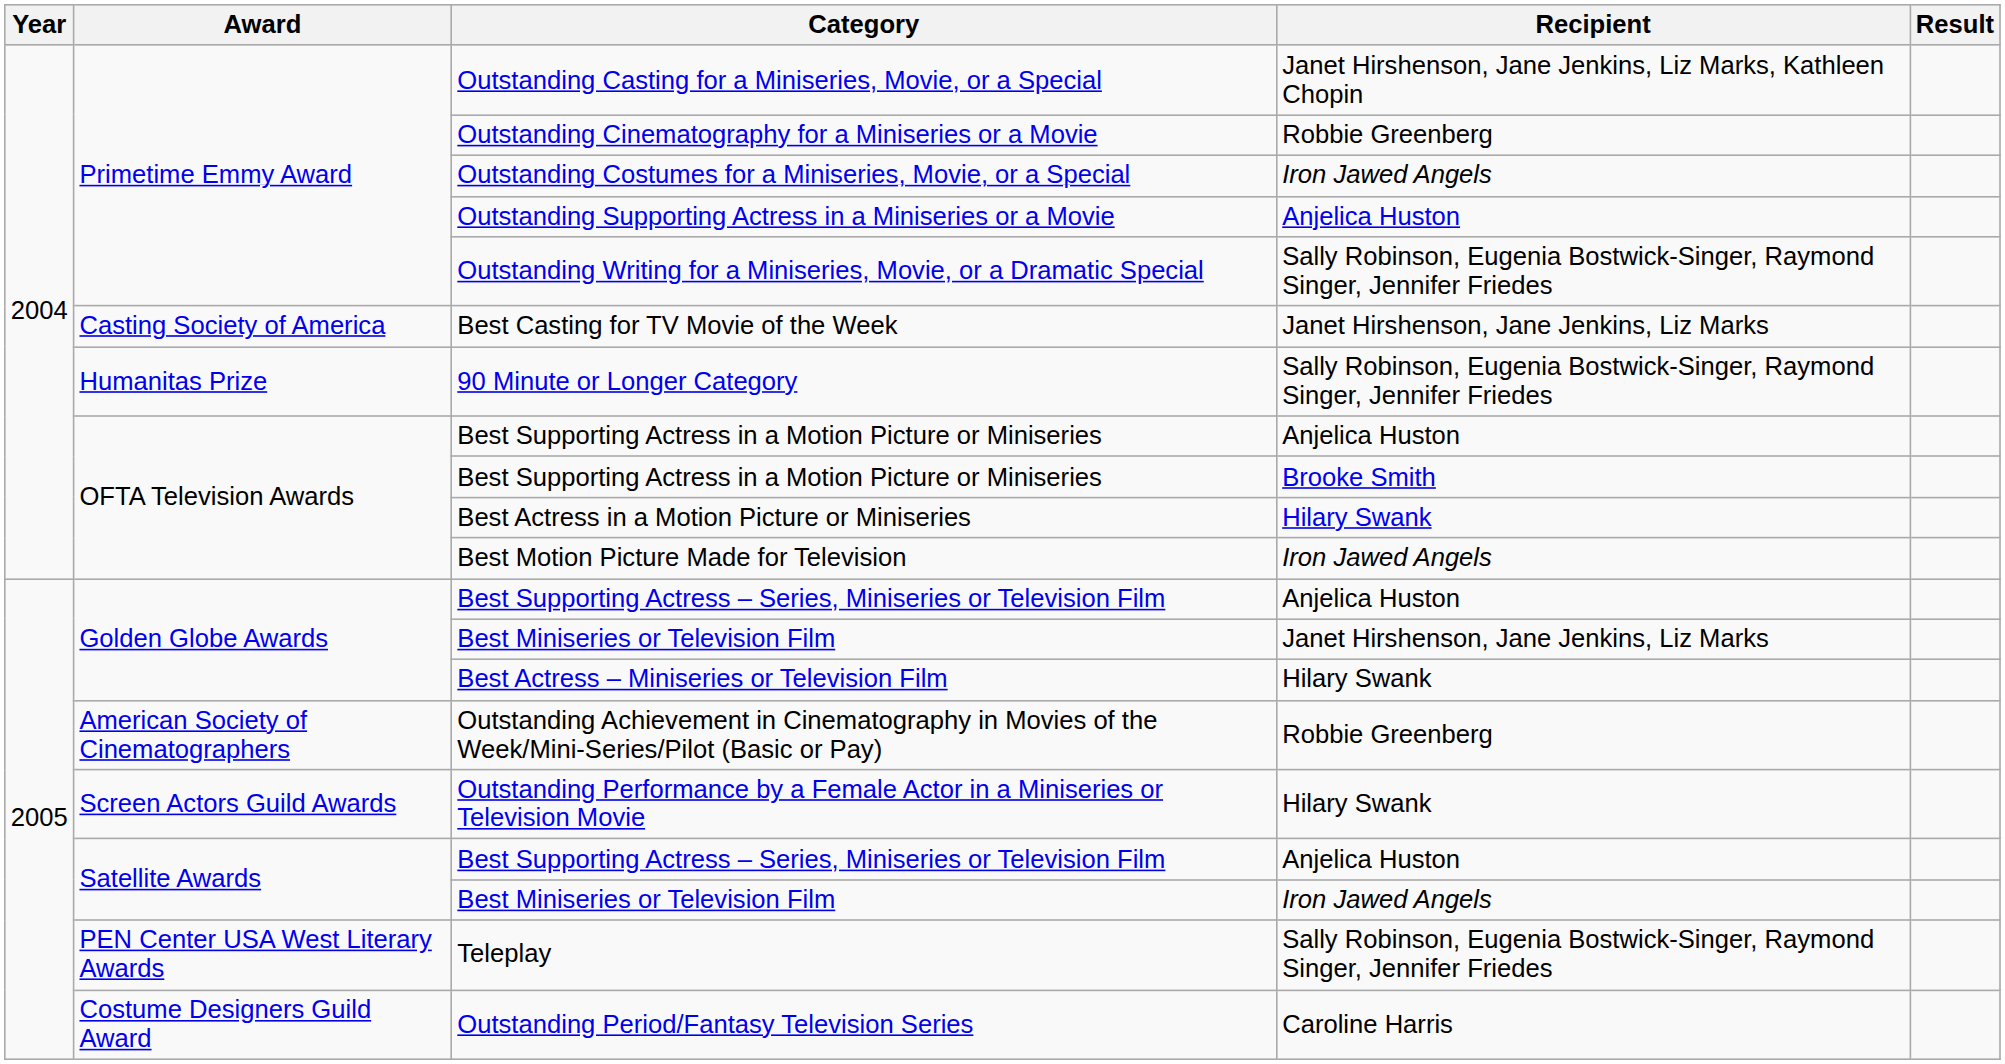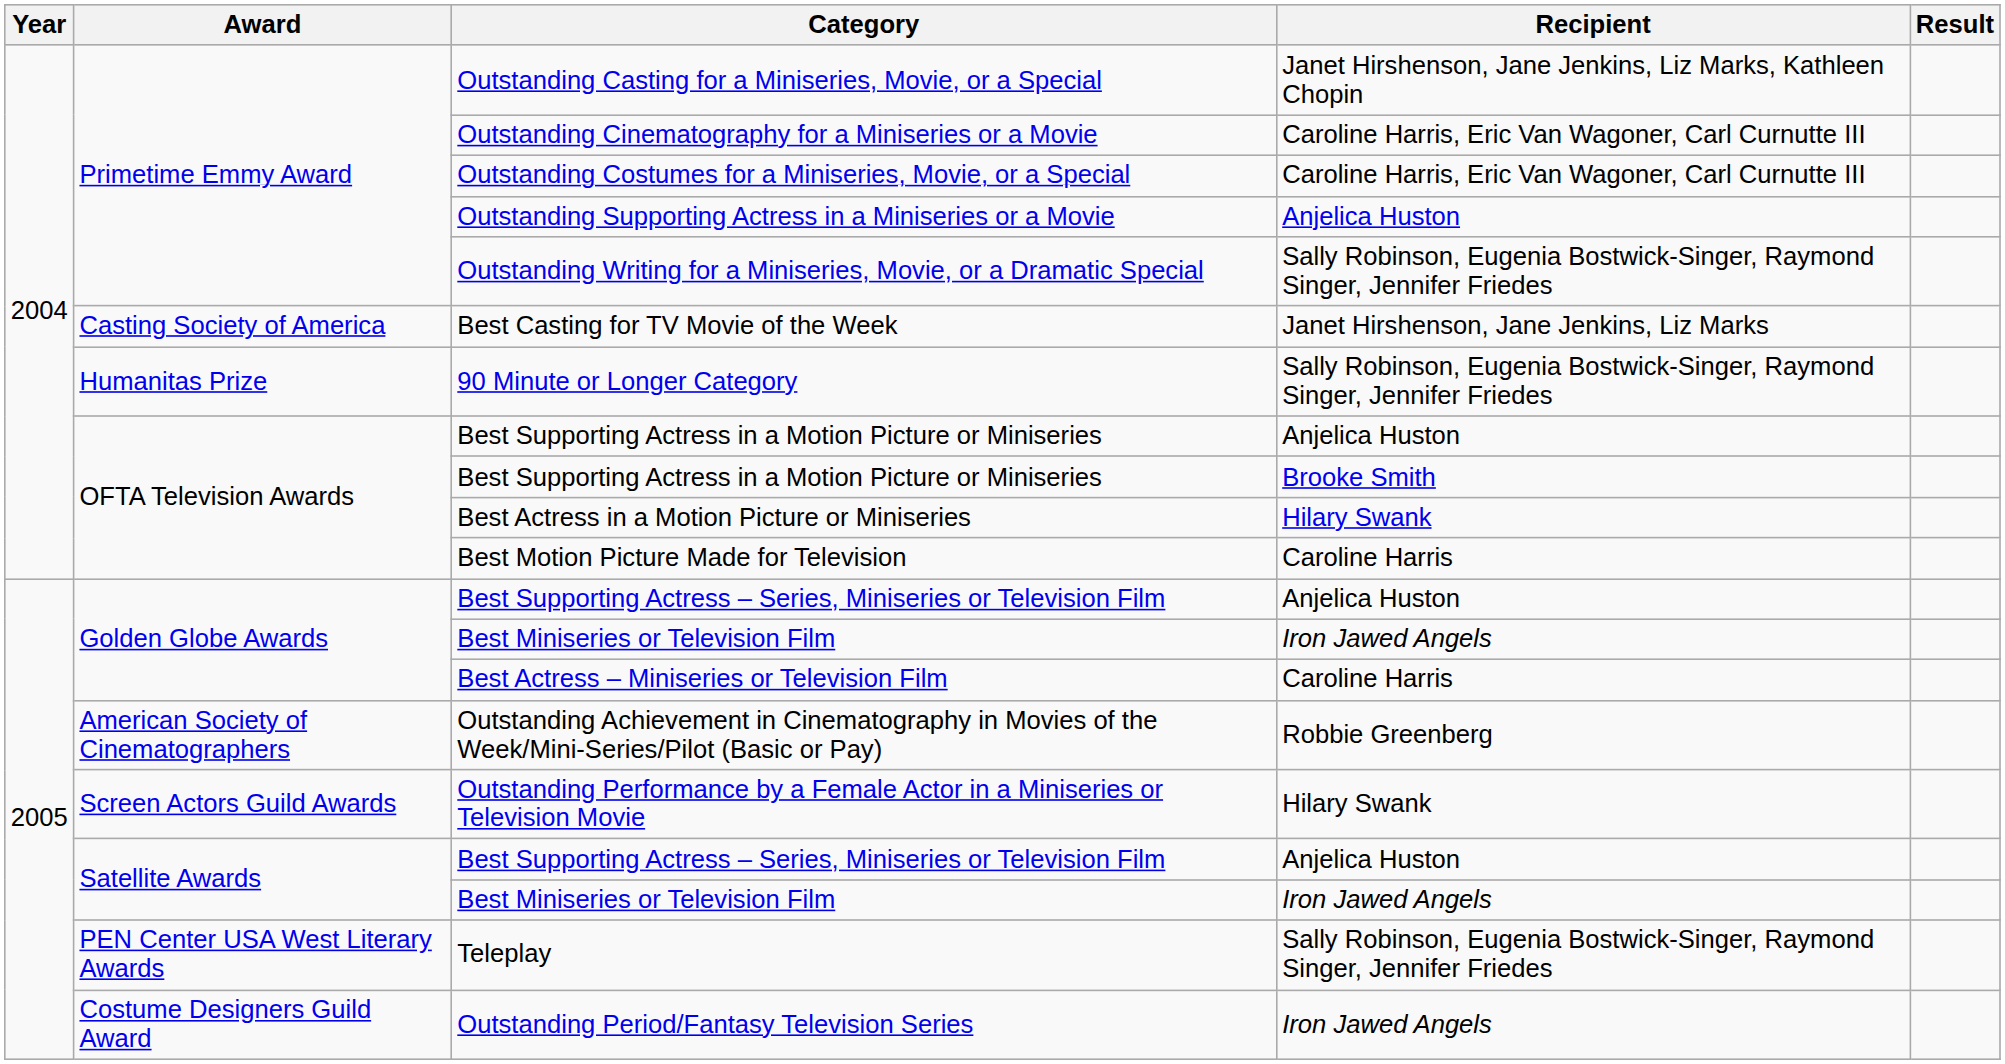Outstanding Cinematography for a Miniseries or a Movie | Recipient: Robbie Greenberg -> Caroline Harris, Eric Van Wagoner, Carl Curnutte III
Outstanding Costumes for a Miniseries, Movie, or a Special | Recipient: Iron Jawed Angels -> Caroline Harris, Eric Van Wagoner, Carl Curnutte III
Best Motion Picture Made for Television | Recipient: Iron Jawed Angels -> Caroline Harris
Golden Globe Awards / Best Miniseries or Television Film | Recipient: Janet Hirshenson, Jane Jenkins, Liz Marks -> Iron Jawed Angels
Best Actress – Miniseries or Television Film | Recipient: Hilary Swank -> Caroline Harris
Outstanding Period/Fantasy Television Series | Recipient: Caroline Harris -> Iron Jawed Angels
